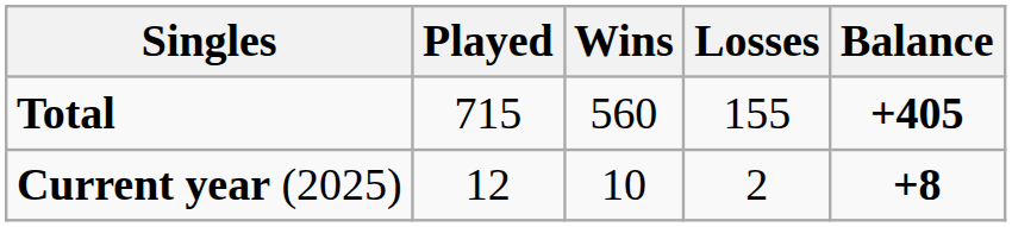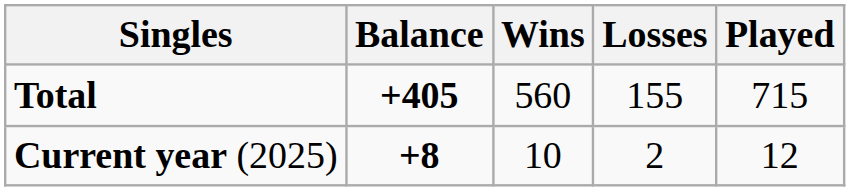columns swapped: Played <-> Balance
